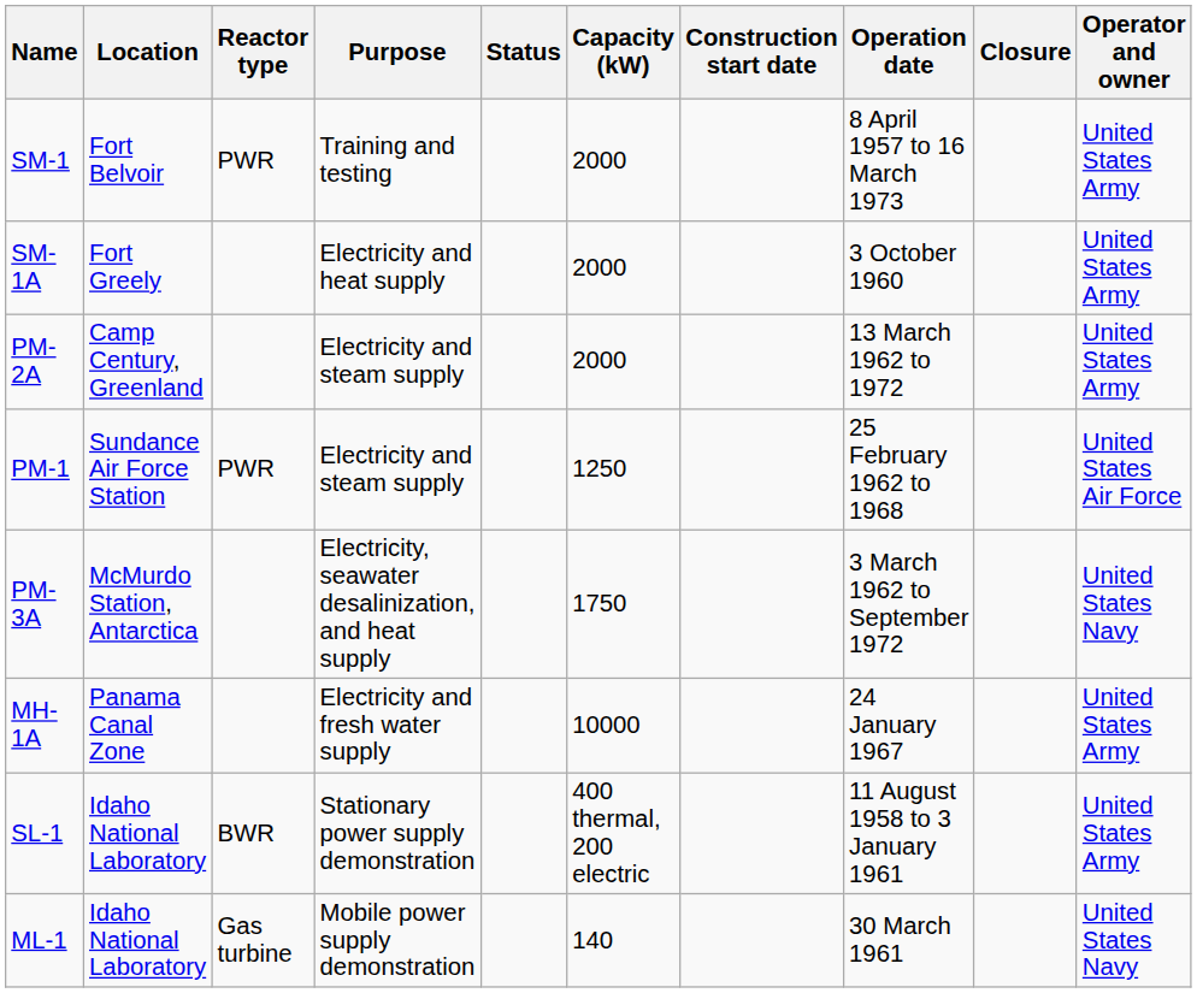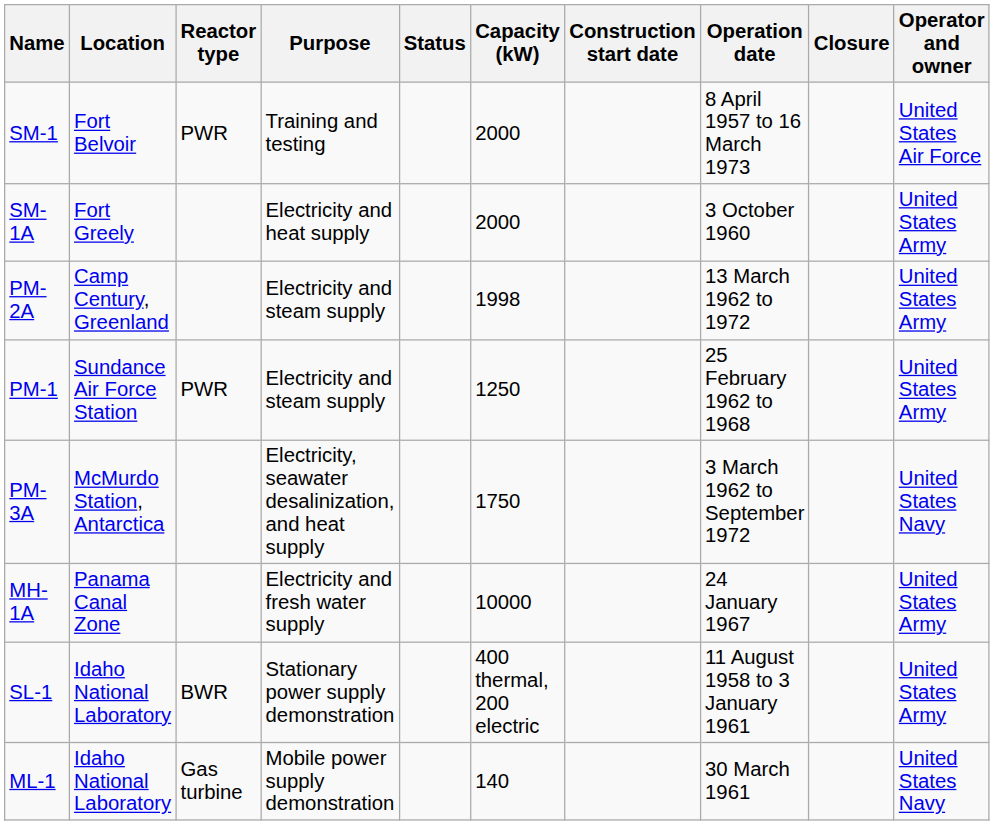SM-1 | Operator and owner: United States Army -> United States Air Force
PM-2A | Capacity (kW): 2000 -> 1998
PM-1 | Operator and owner: United States Air Force -> United States Army
